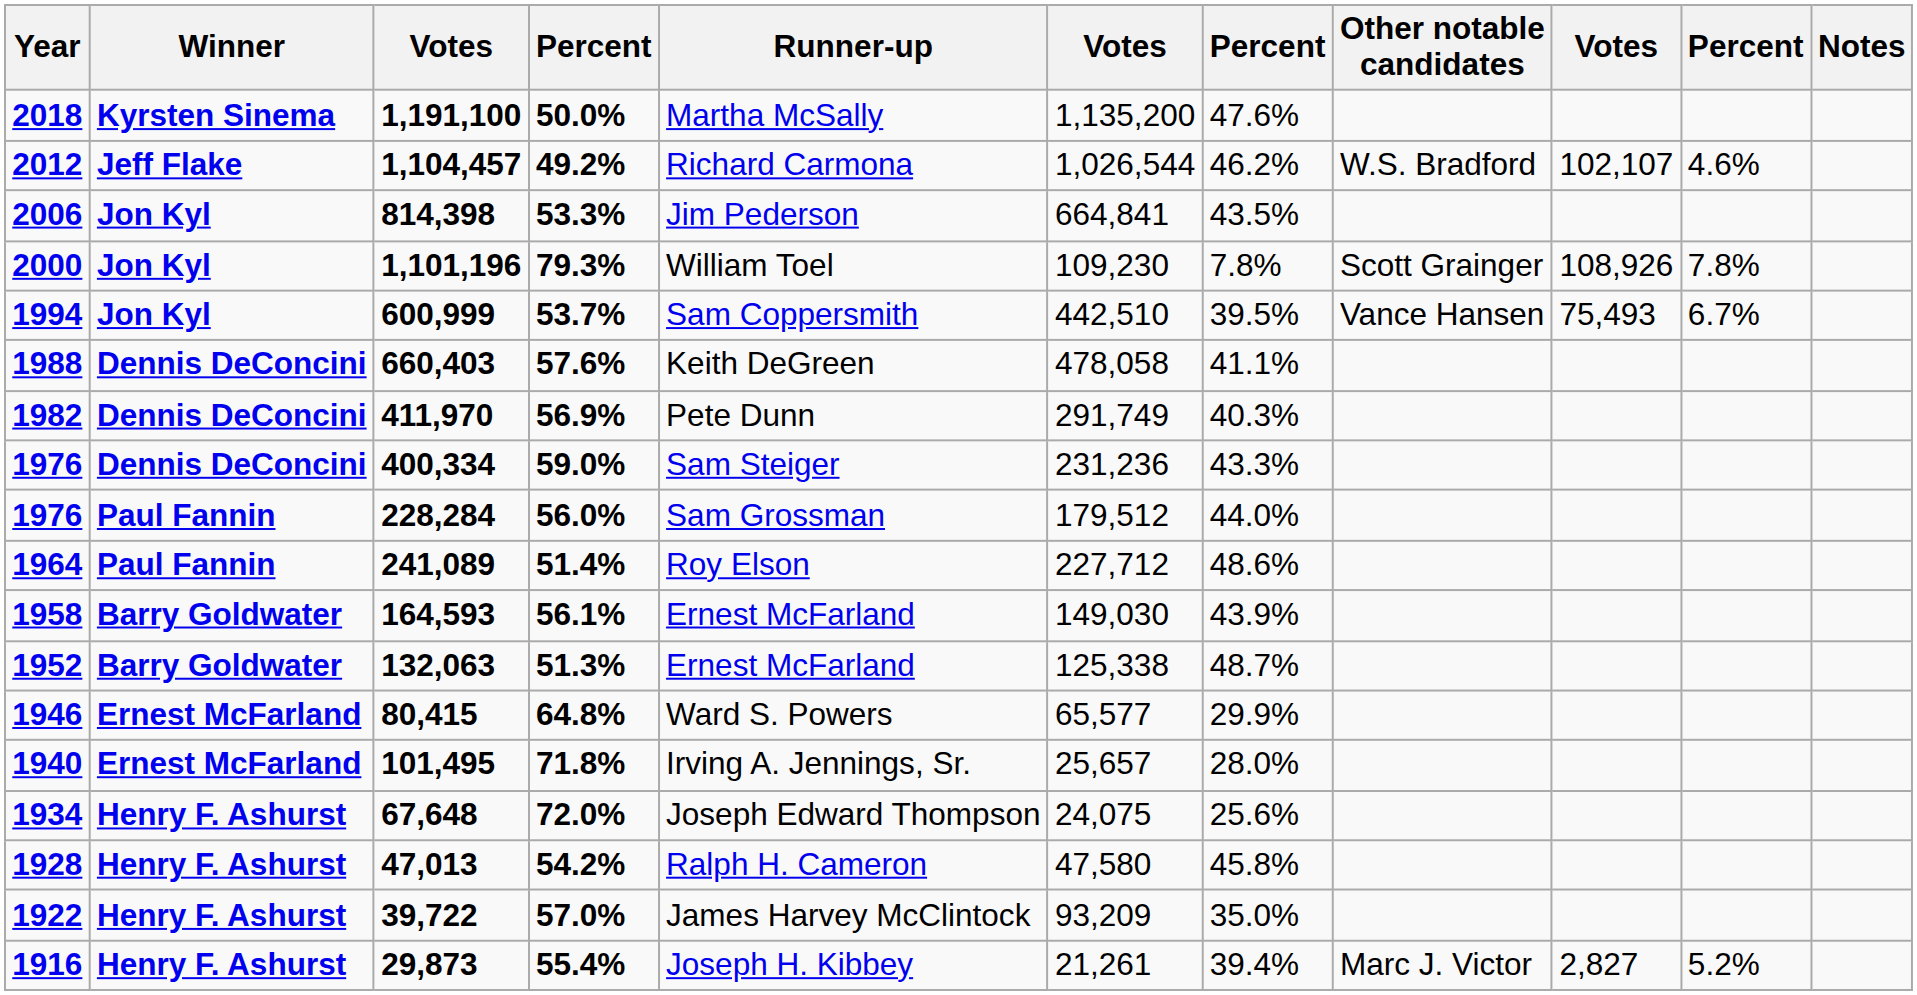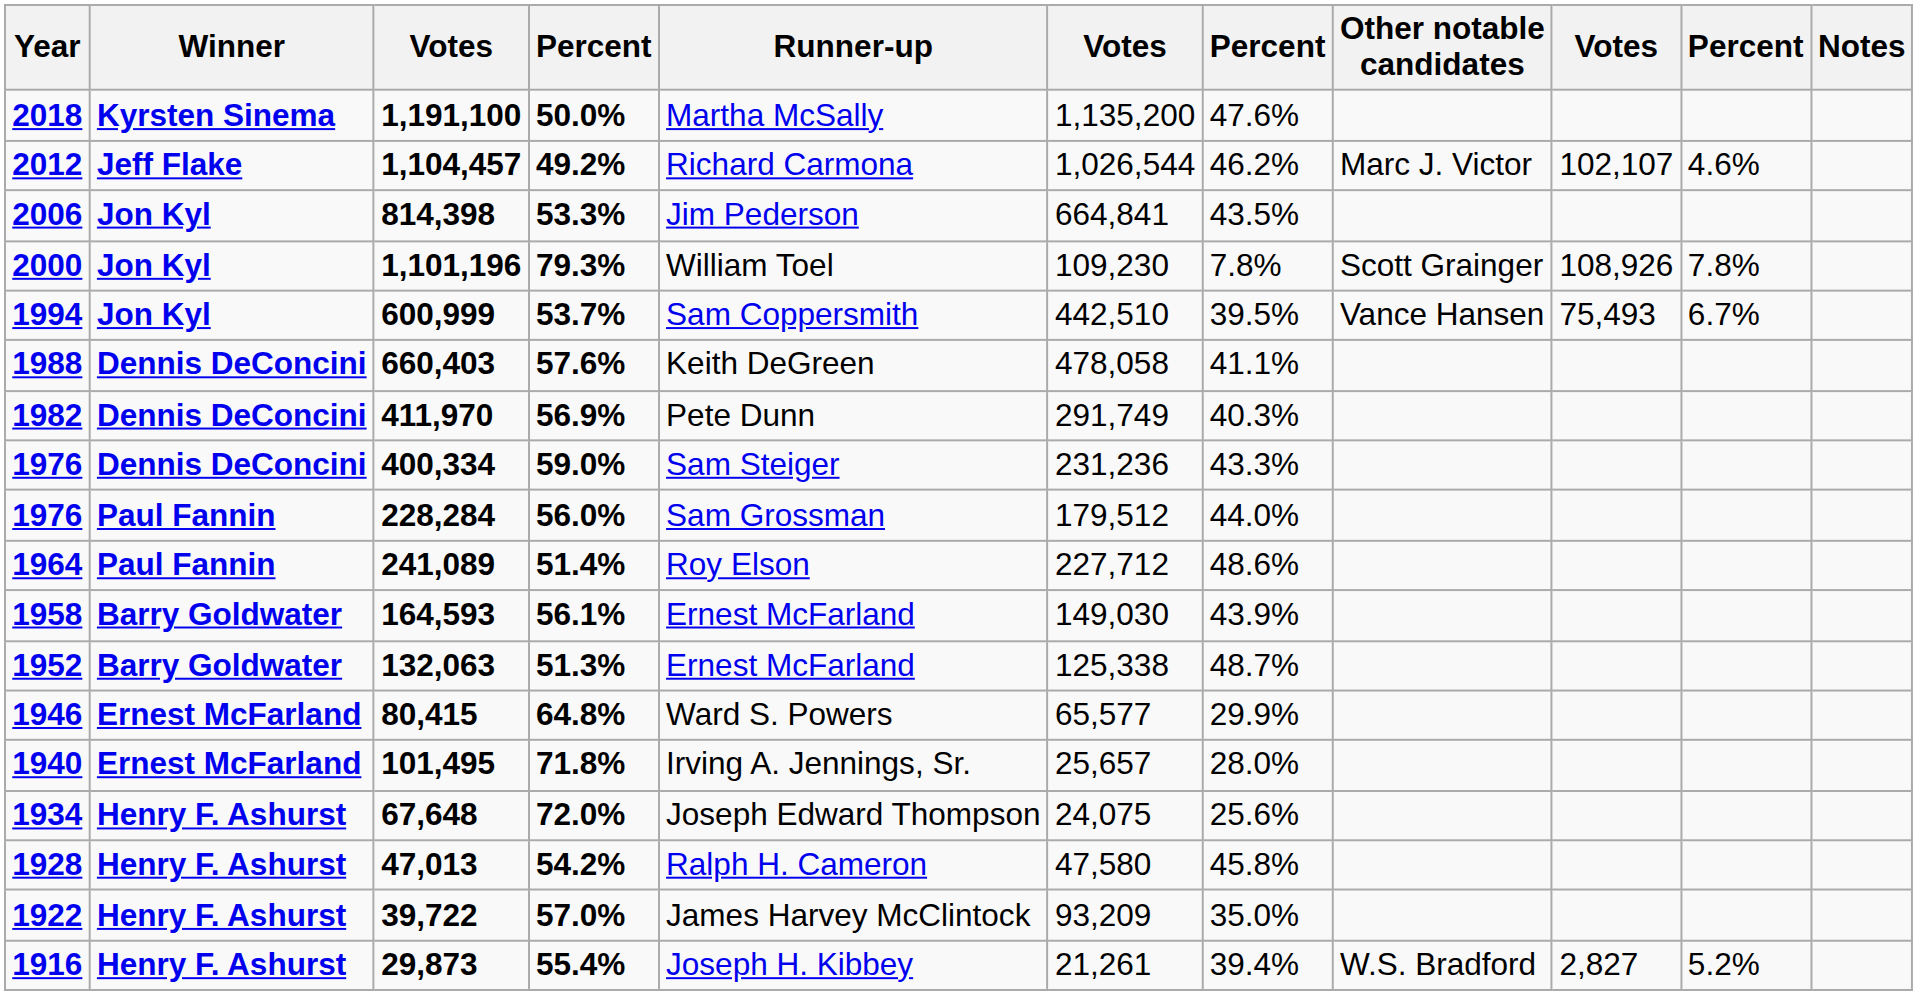1,104,457 | Other notable candidates: W.S. Bradford -> Marc J. Victor
29,873 | Other notable candidates: Marc J. Victor -> W.S. Bradford
